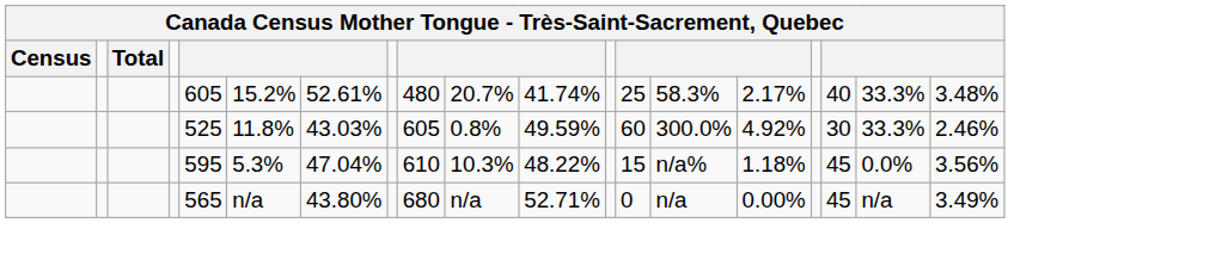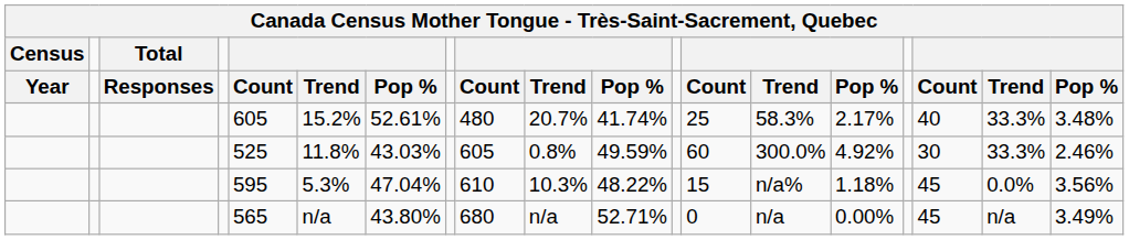+ row: Year | Responses | Count | Trend | Pop % | Count | Trend | Pop % | Count | Trend | Pop % | Count | Trend | Pop %
